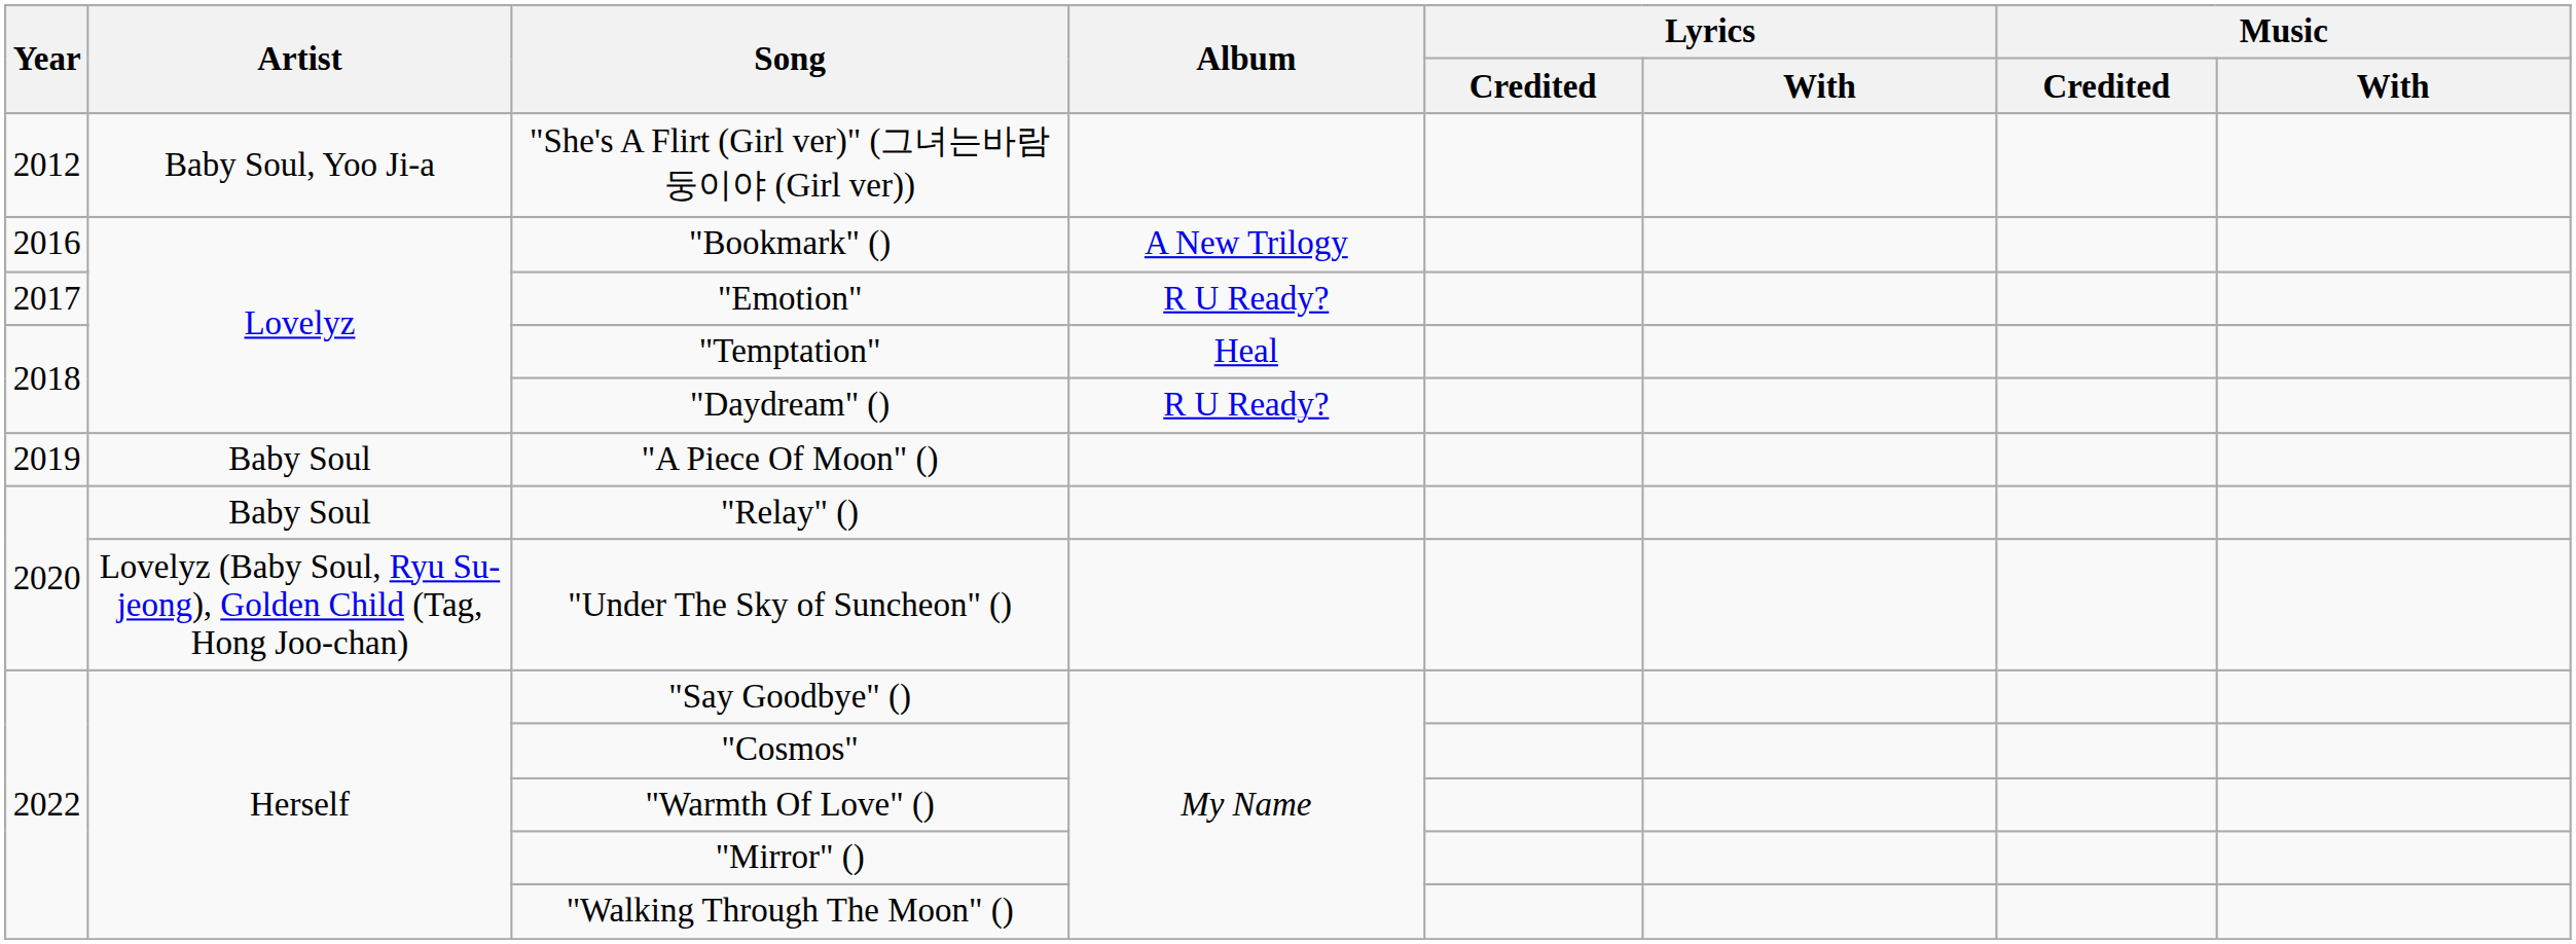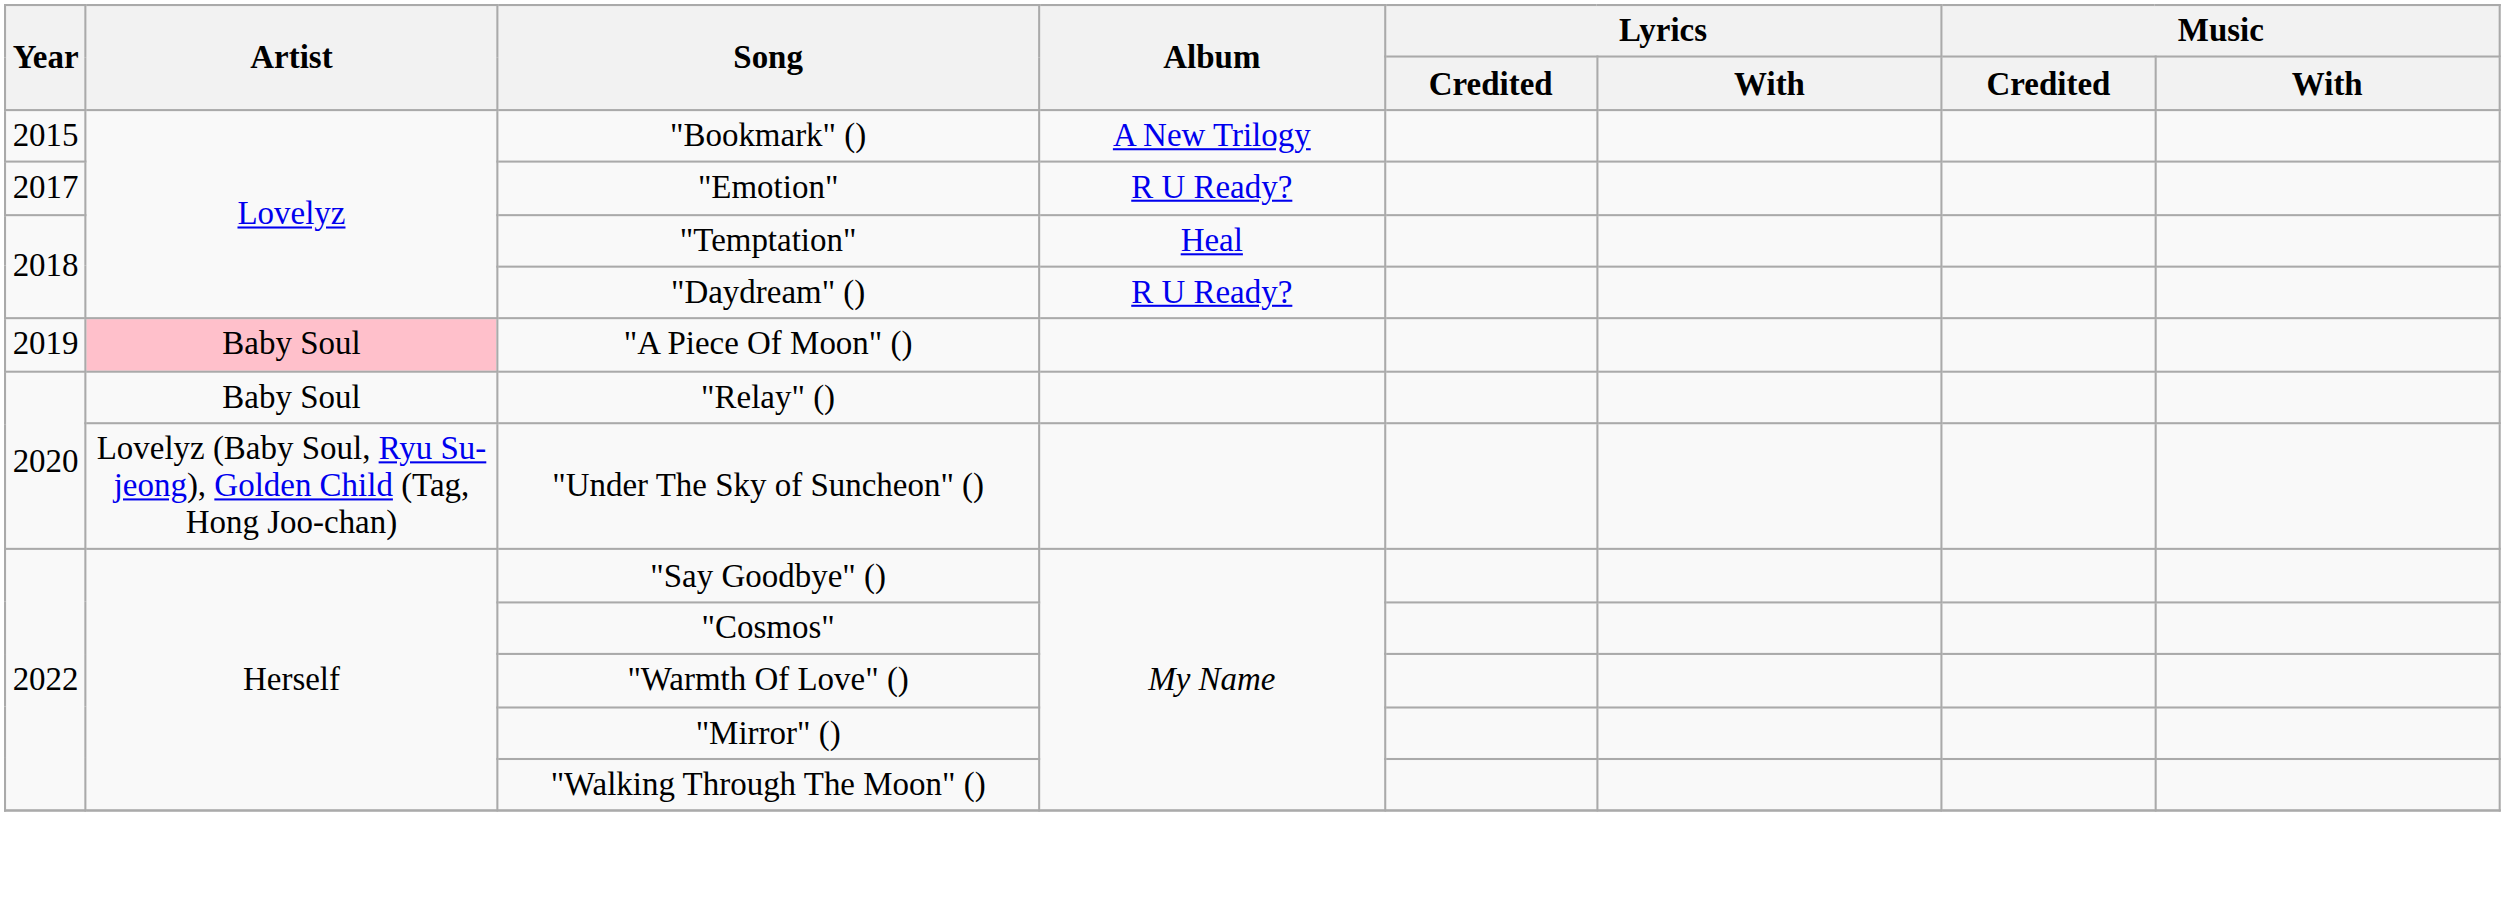- row: 2012 | Baby Soul, Yoo Ji-a | "She's A Flirt (Girl ver)" (그녀는바람둥이야 (Girl ver))
"Bookmark" () | Year: 2016 -> 2015
"A Piece Of Moon" () | Artist: no background -> pink background
